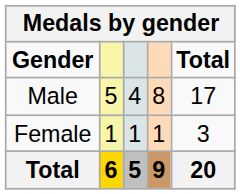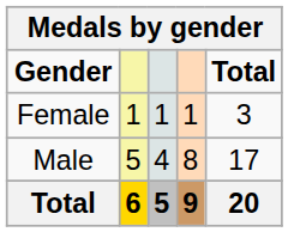rows swapped: Male <-> Female
